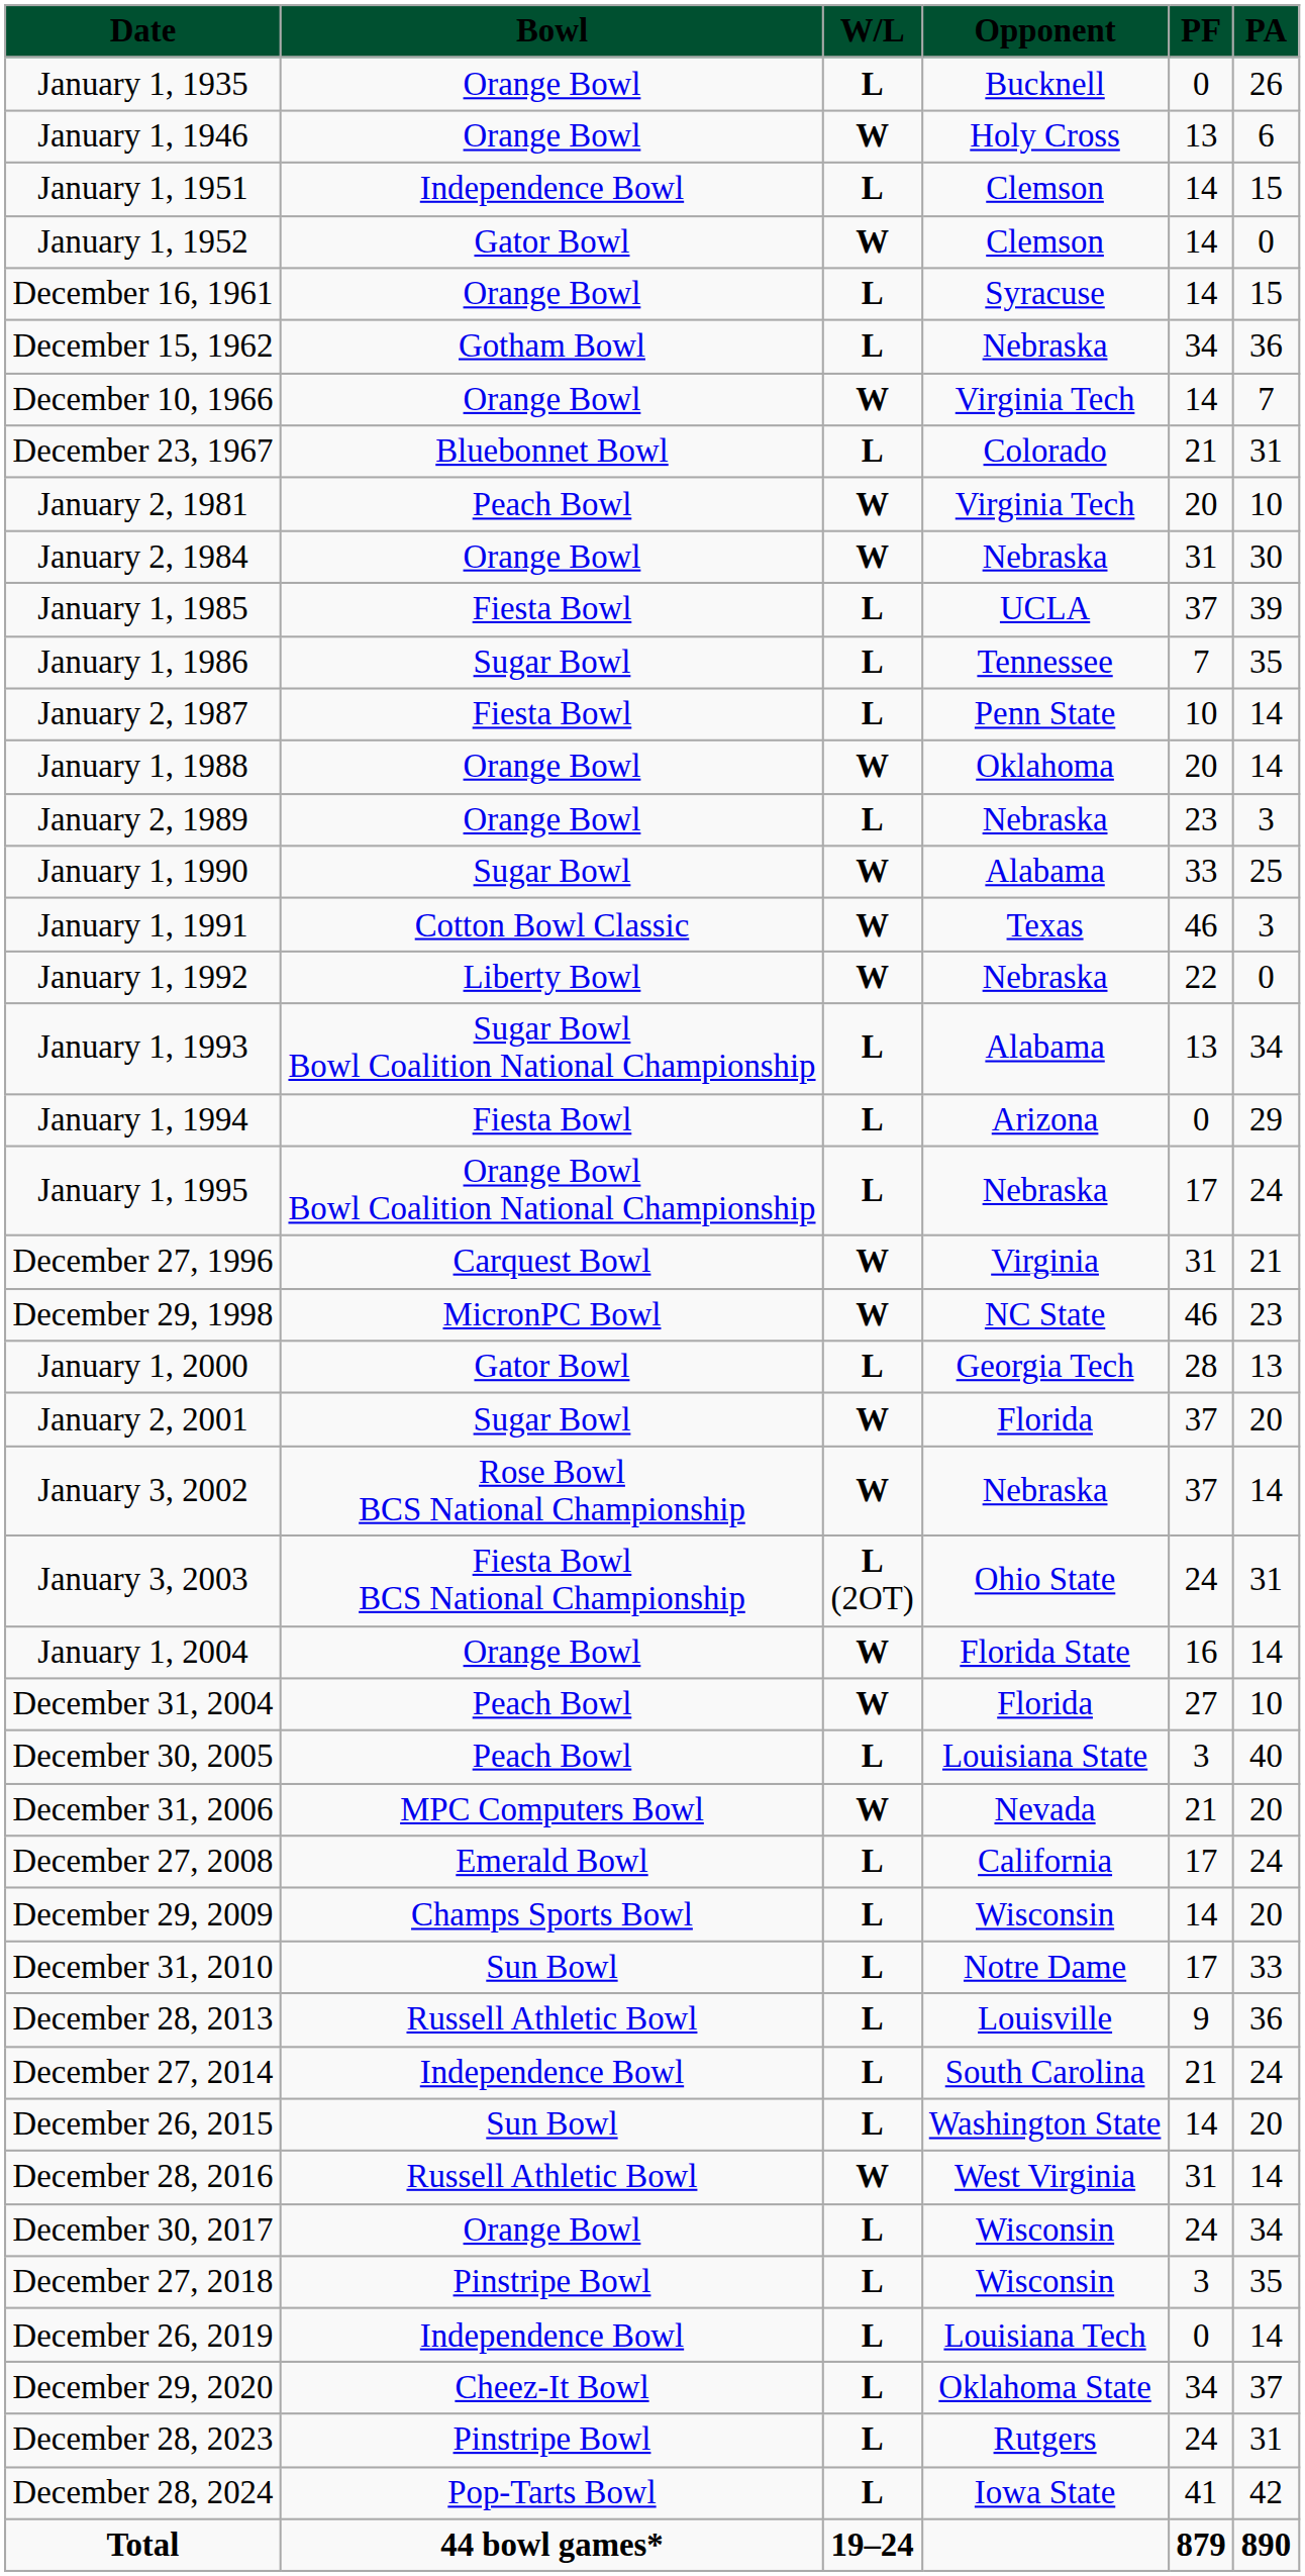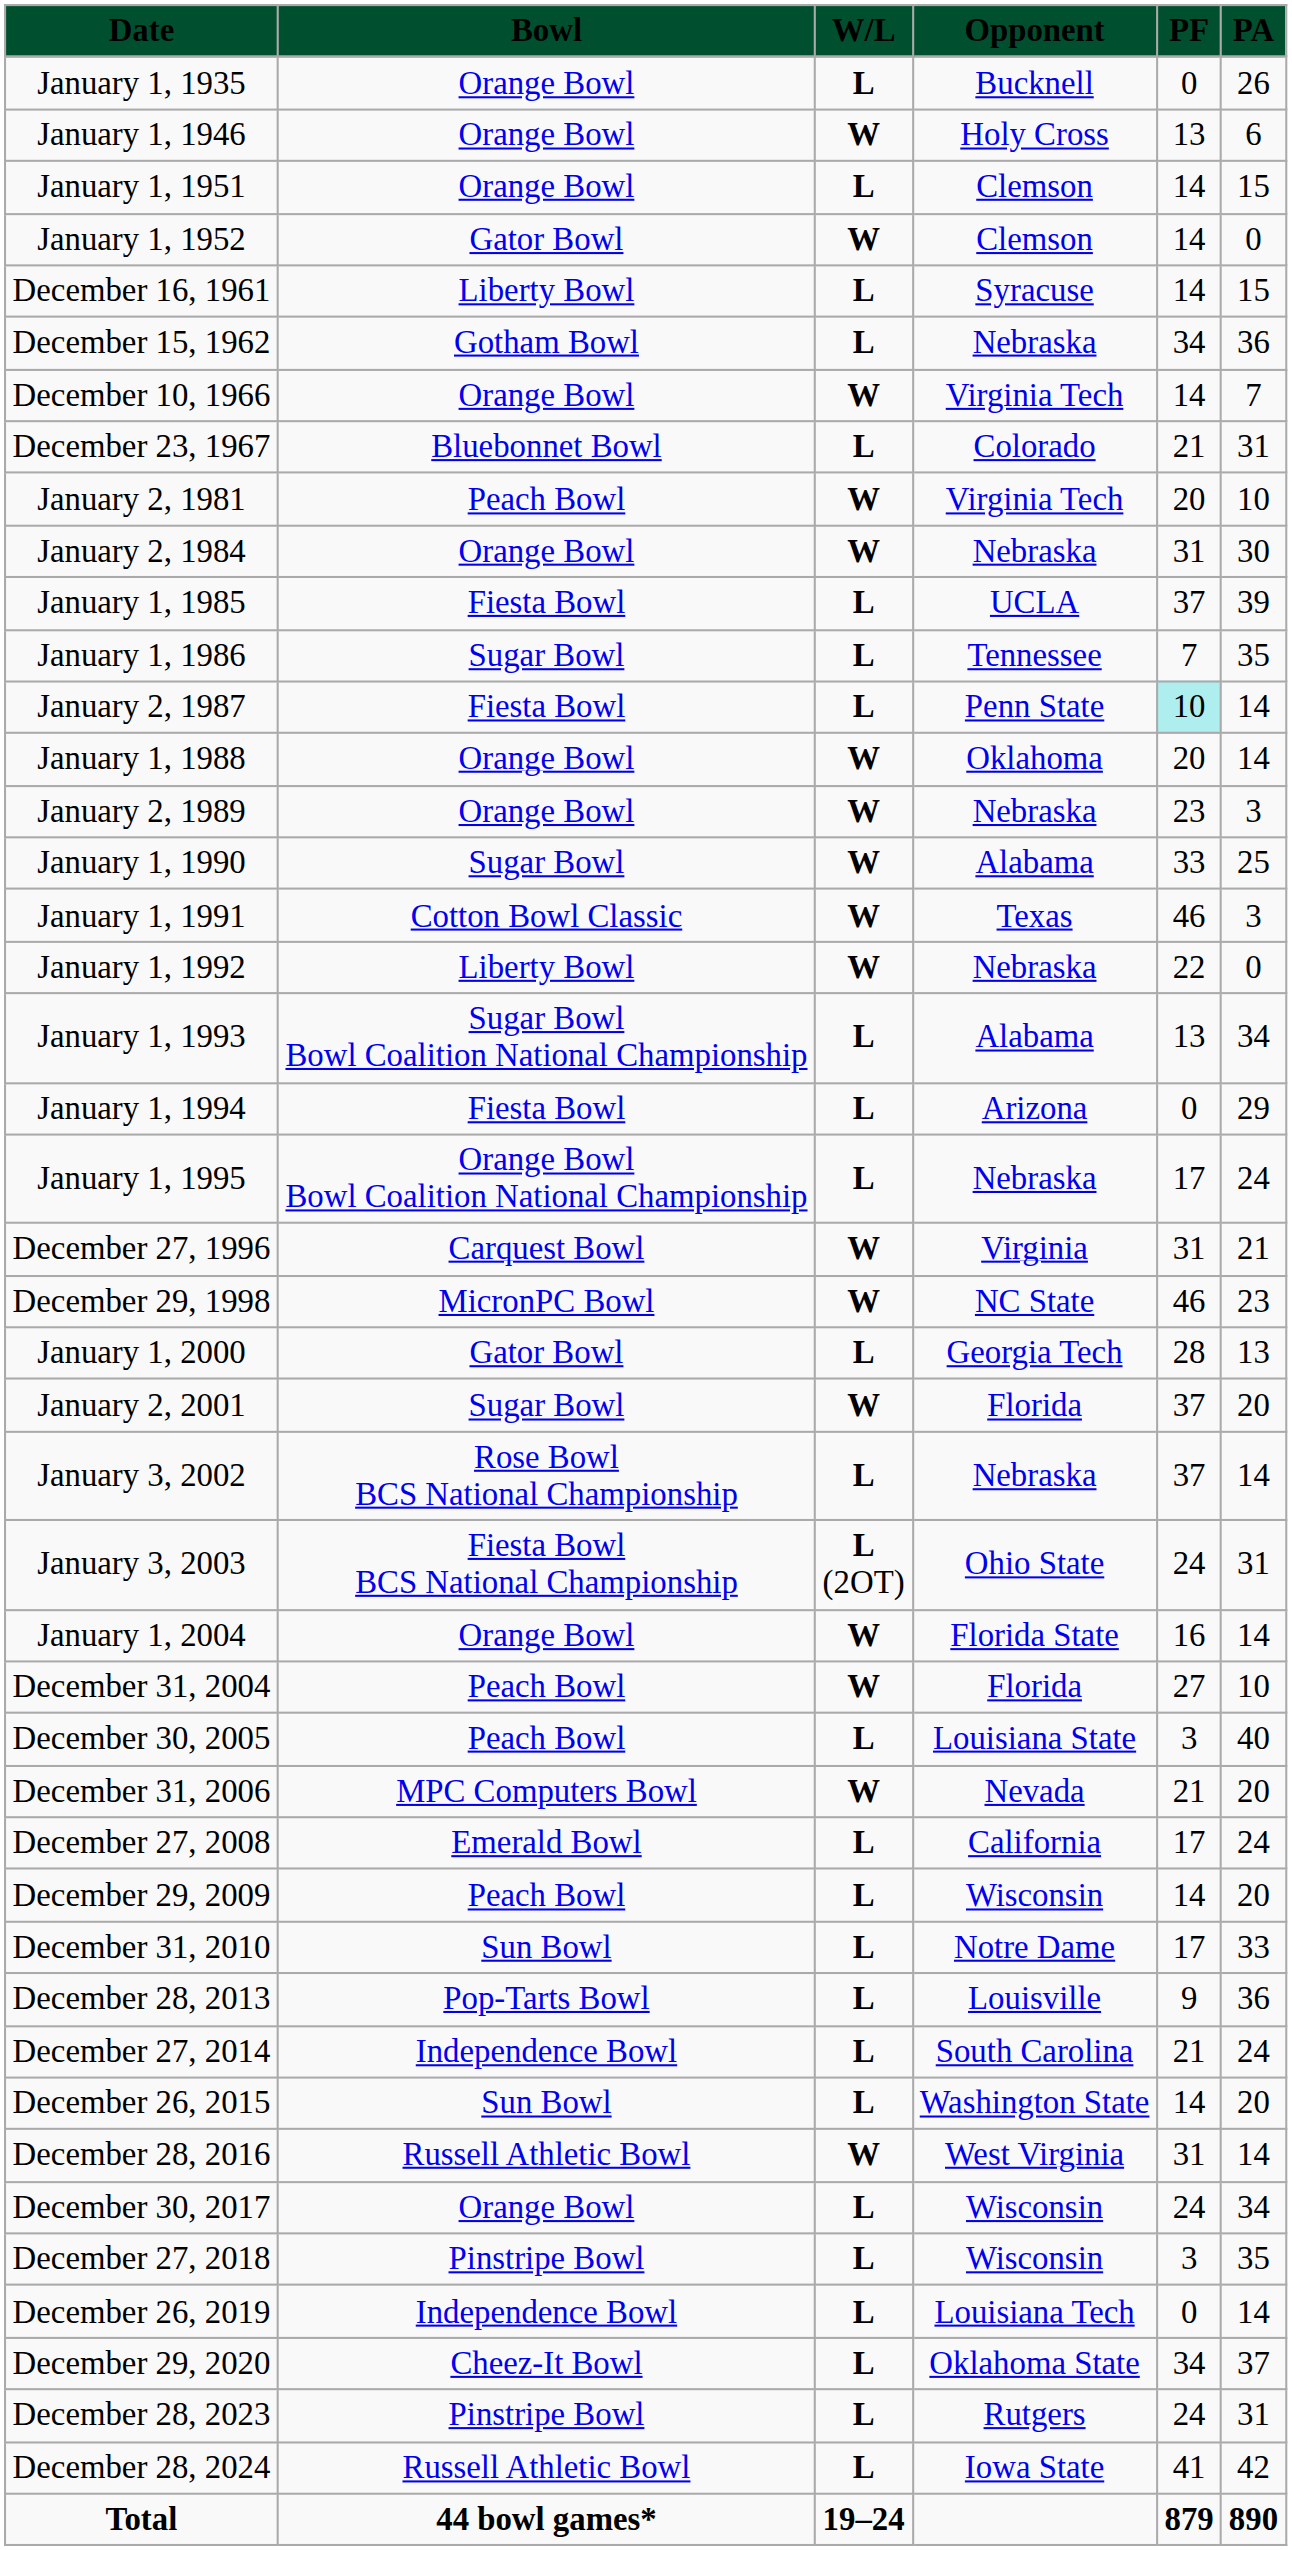January 1, 1951 | column 2: Independence Bowl -> Orange Bowl
December 16, 1961 | column 2: Orange Bowl -> Liberty Bowl
January 2, 1987 | column 5: no background -> paleturquoise background
January 2, 1989 | column 3: L -> W
January 3, 2002 | column 3: W -> L
December 29, 2009 | column 2: Champs Sports Bowl -> Peach Bowl
December 28, 2013 | column 2: Russell Athletic Bowl -> Pop-Tarts Bowl
December 28, 2024 | column 2: Pop-Tarts Bowl -> Russell Athletic Bowl
